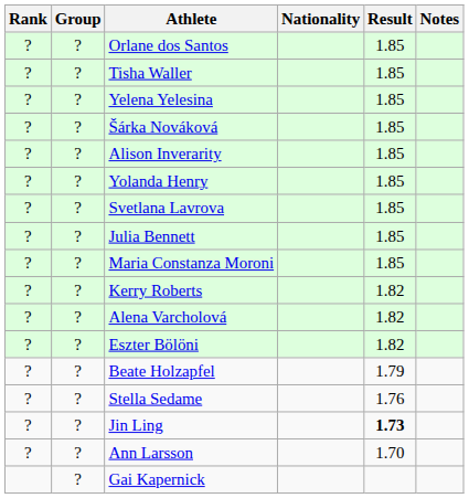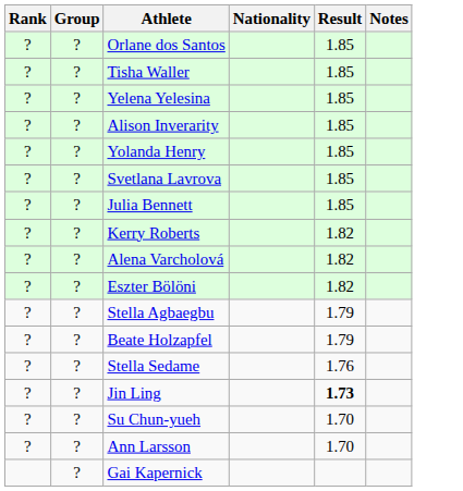- row: ? | ? | Šárka Nováková | 1.85
- row: ? | ? | Maria Constanza Moroni | 1.85
+ row: ? | ? | Stella Agbaegbu | 1.79
+ row: ? | ? | Su Chun-yueh | 1.70
